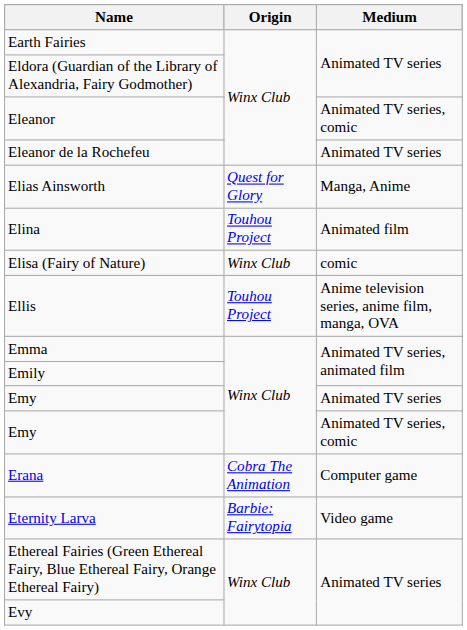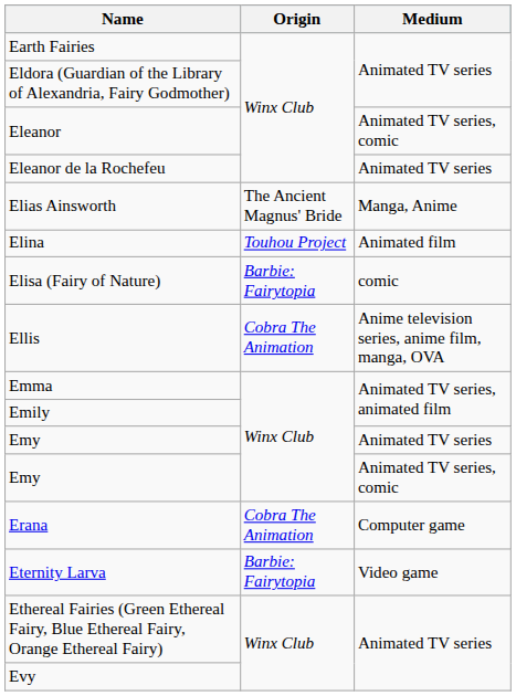Elias Ainsworth | Origin: Quest for Glory -> The Ancient Magnus' Bride
Elisa (Fairy of Nature) | Origin: Winx Club -> Barbie: Fairytopia
Ellis | Origin: Touhou Project -> Cobra The Animation
